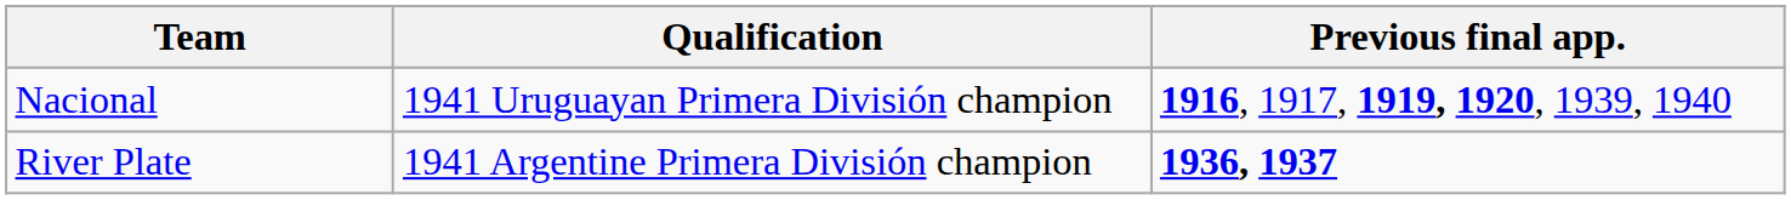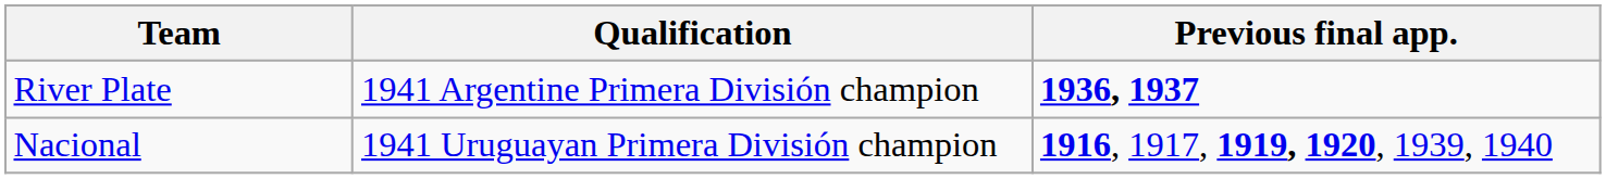rows swapped: River Plate <-> Nacional
